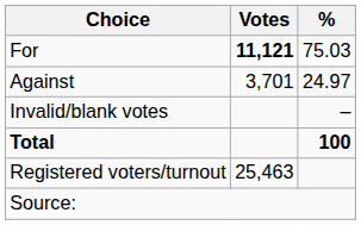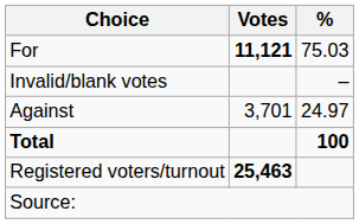rows swapped: Against <-> Invalid/blank votes
Registered voters/turnout | Votes: normal -> bold
